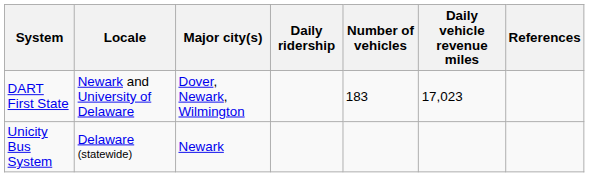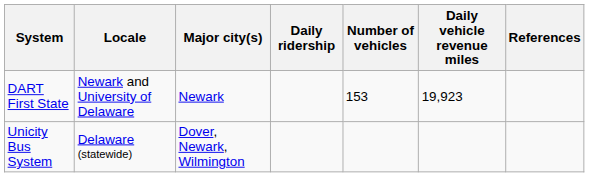DART First State | Major city(s): Dover, Newark, Wilmington -> Newark
DART First State | Number of vehicles: 183 -> 153
DART First State | Daily vehicle revenue miles: 17,023 -> 19,923
Unicity Bus System | Major city(s): Newark -> Dover, Newark, Wilmington
